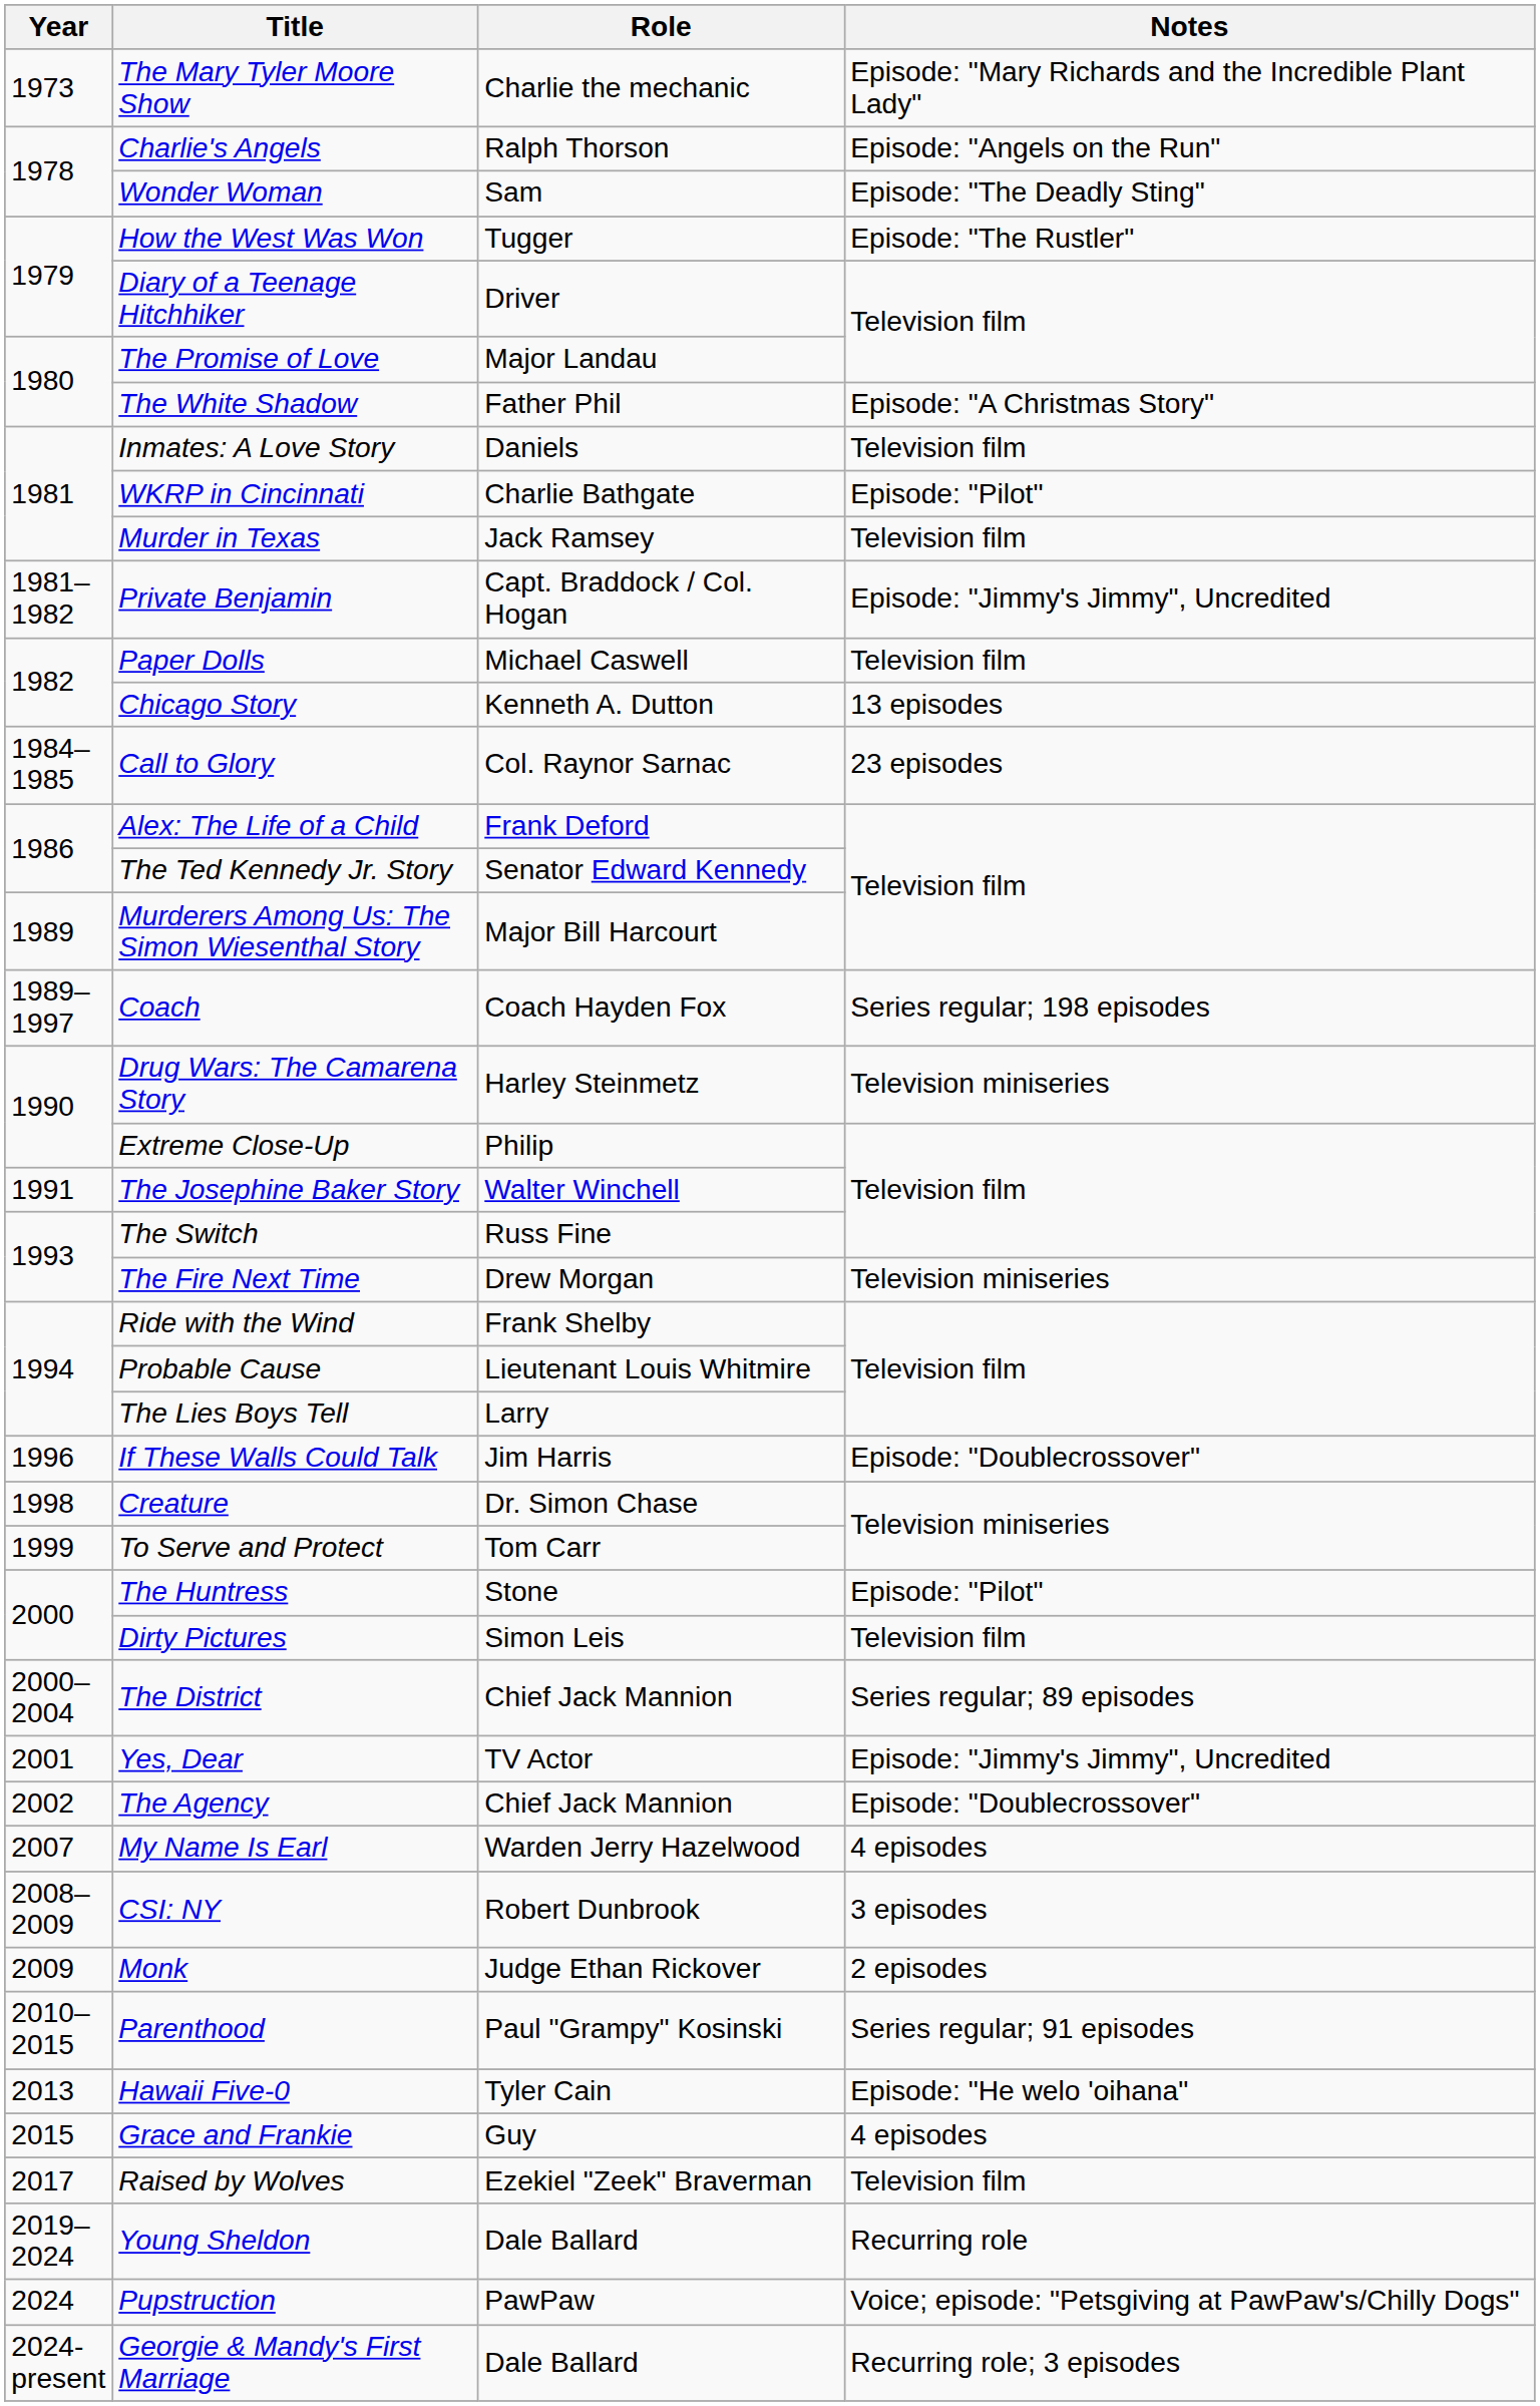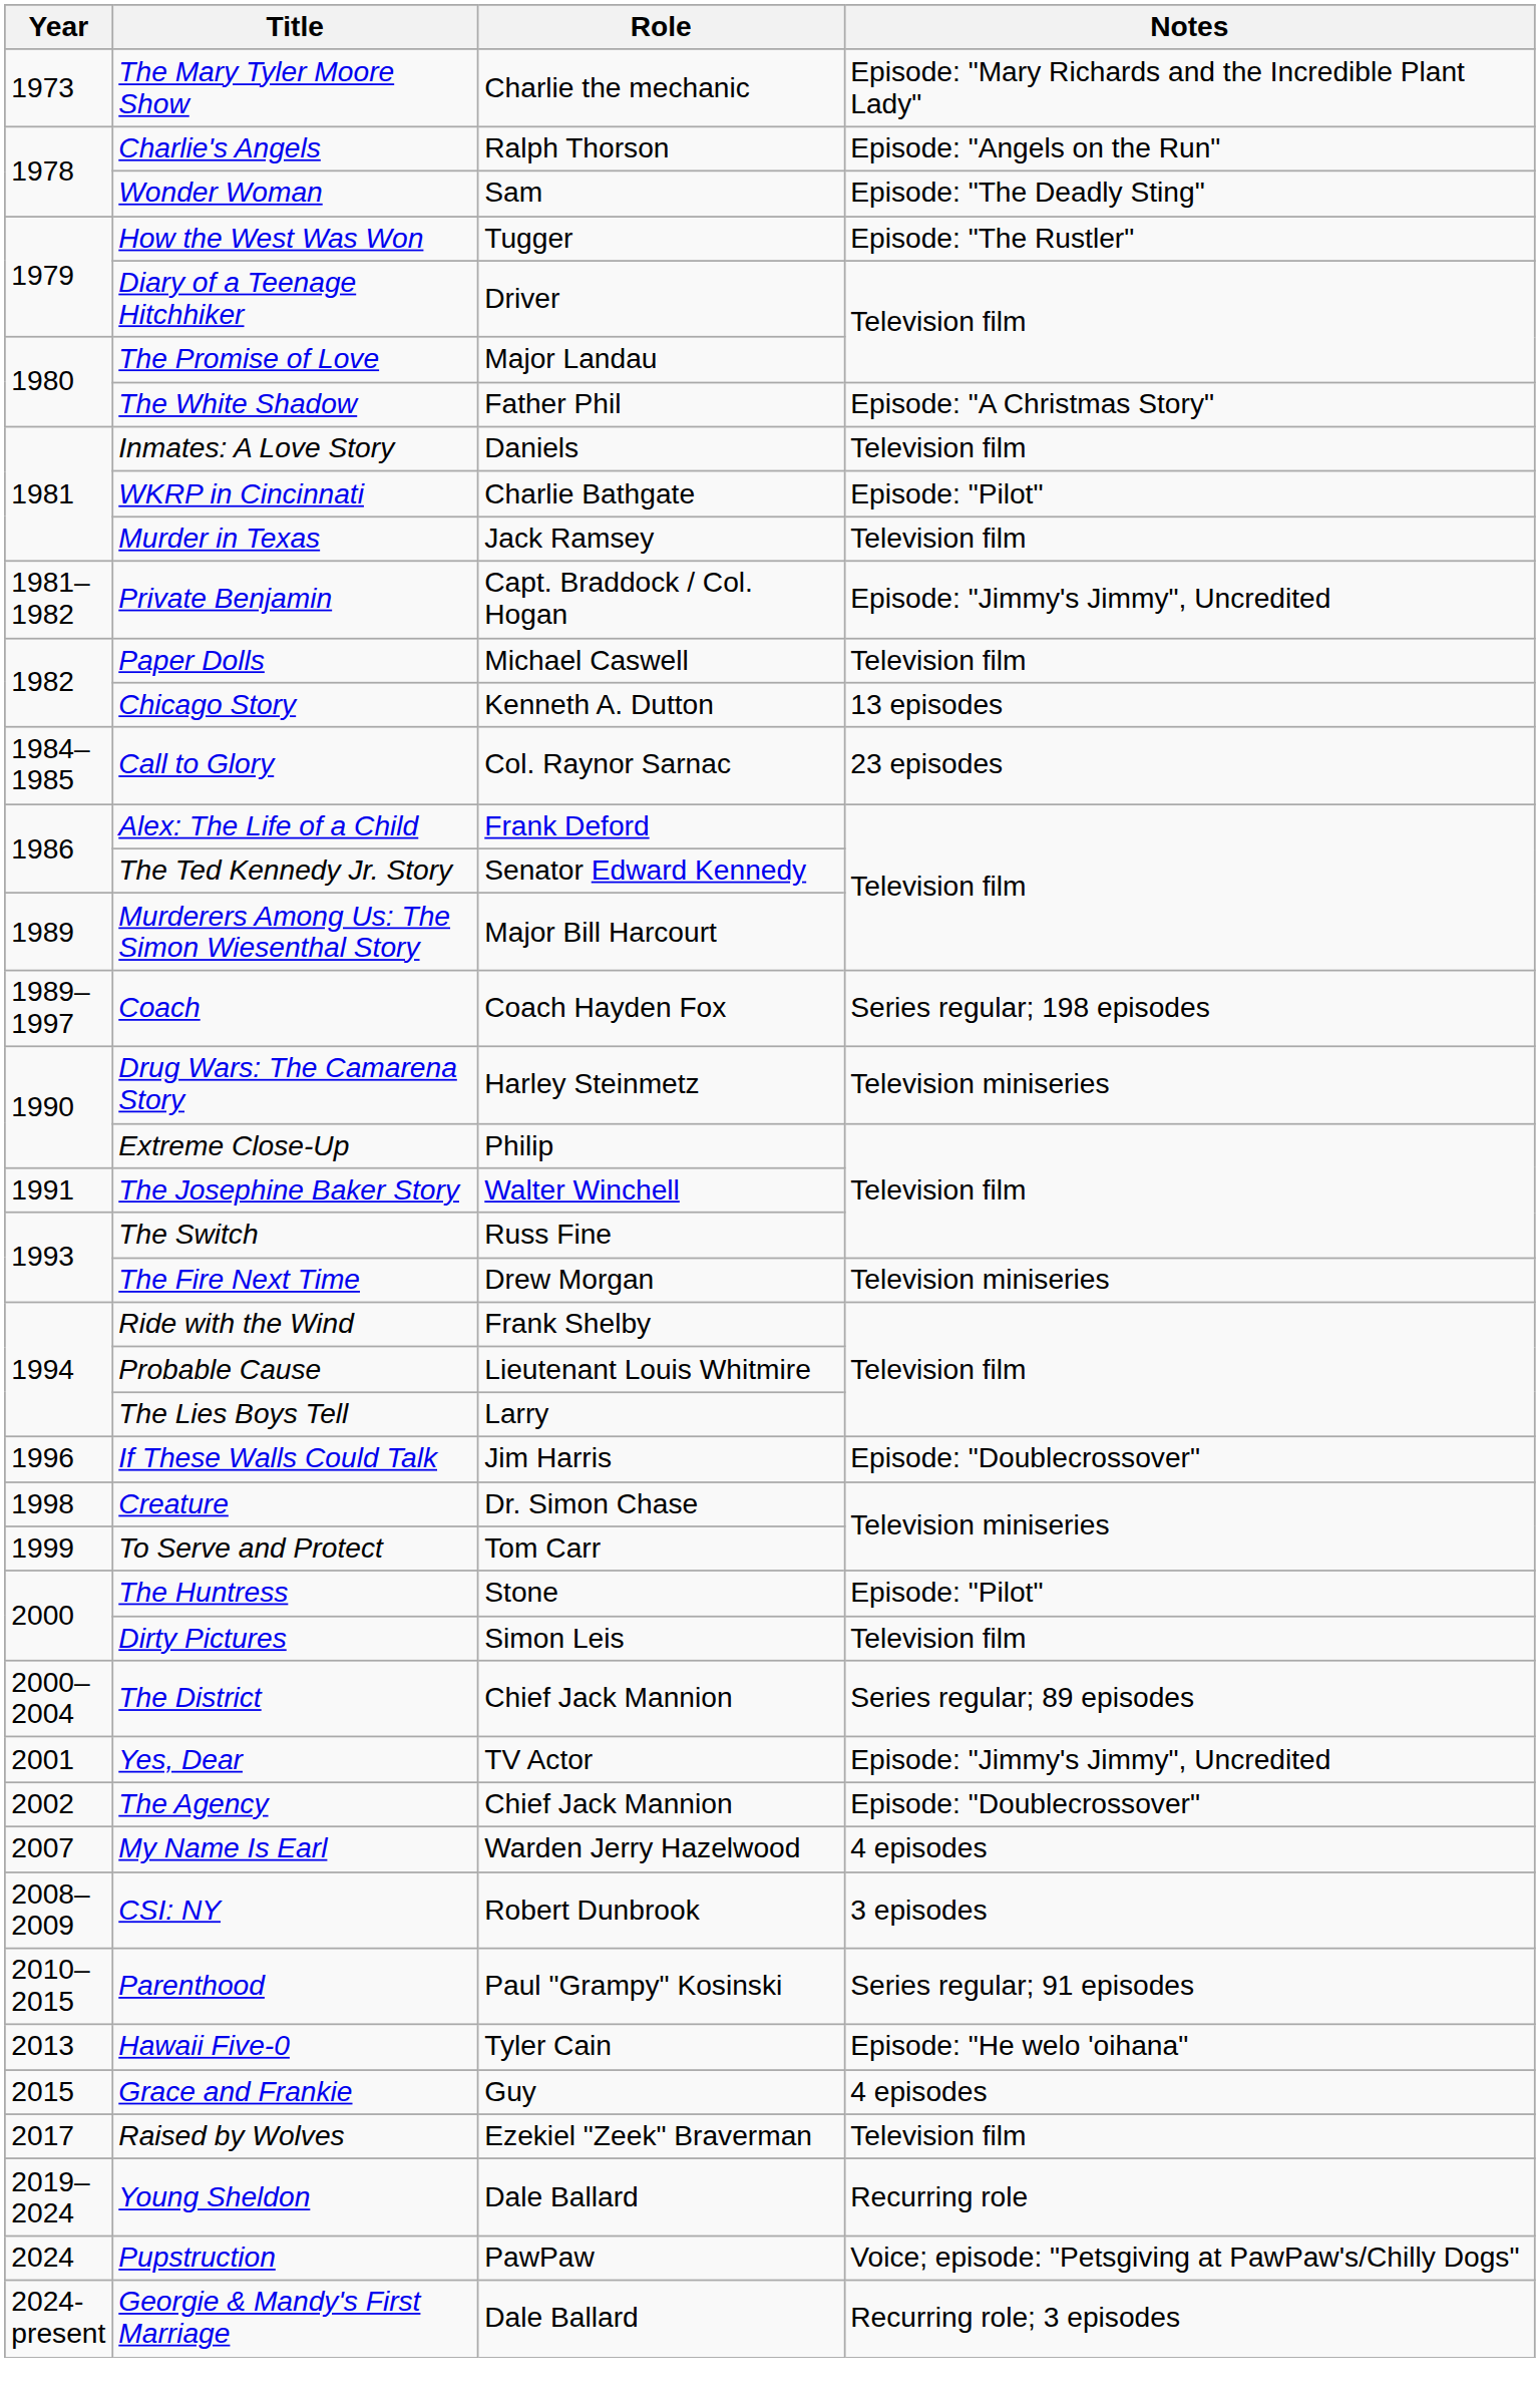- row: 2009 | Monk | Judge Ethan Rickover | 2 episodes
